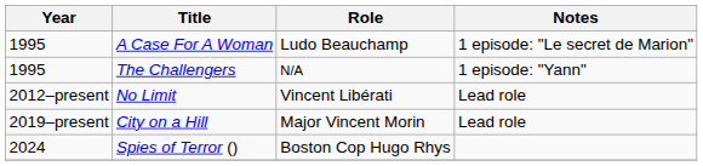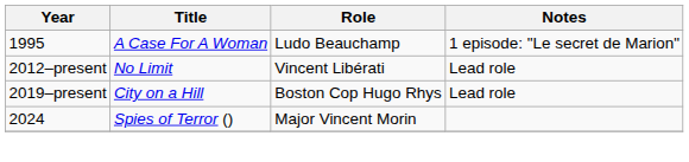- row: 1995 | The Challengers | N/A | 1 episode: "Yann"
City on a Hill | Role: Major Vincent Morin -> Boston Cop Hugo Rhys
Spies of Terror () | Role: Boston Cop Hugo Rhys -> Major Vincent Morin
